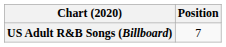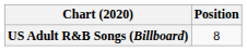US Adult R&B Songs (Billboard) | Position: 7 -> 8
